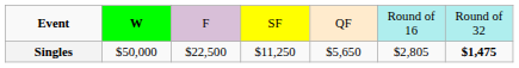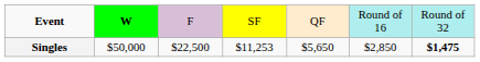Singles | column 4: $11,250 -> $11,253
Singles | column 6: $2,805 -> $2,850
